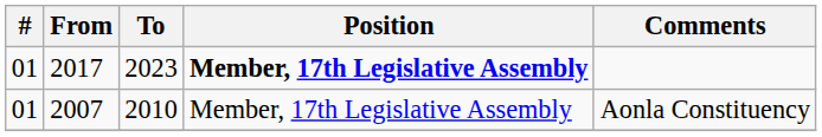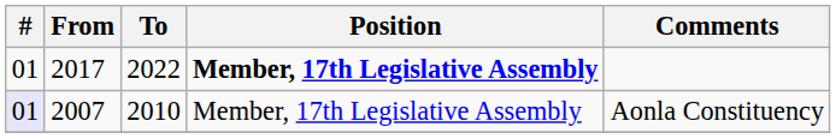2017 | To: 2023 -> 2022
2007 | #: no background -> lavender background
